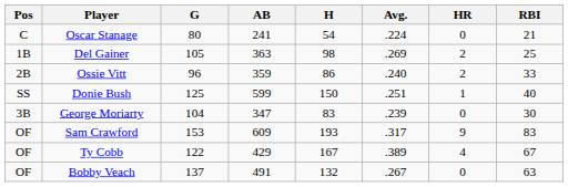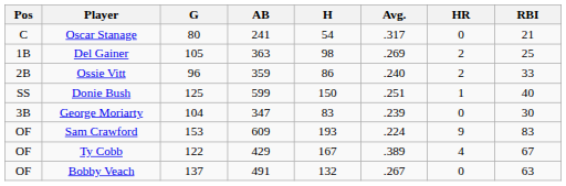Oscar Stanage | Avg.: .224 -> .317
Sam Crawford | Avg.: .317 -> .224
